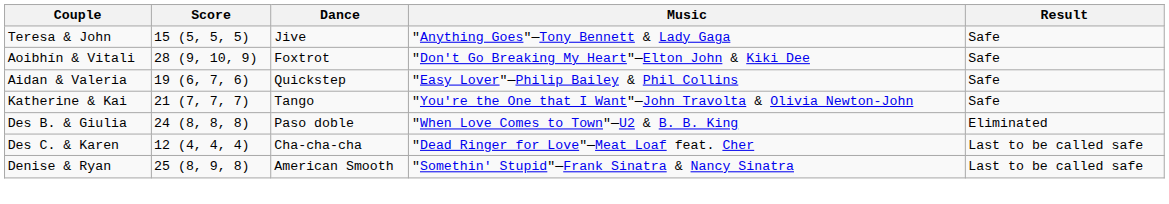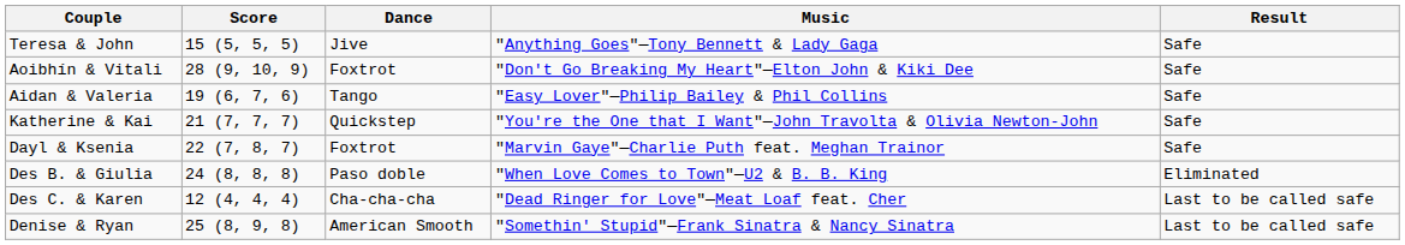Aidan & Valeria | Dance: Quickstep -> Tango
Katherine & Kai | Dance: Tango -> Quickstep
+ row: Dayl & Ksenia | 22 (7, 8, 7) | Foxtrot | "Marvin Gaye"—Charlie Puth feat. Meghan Trainor | Safe
